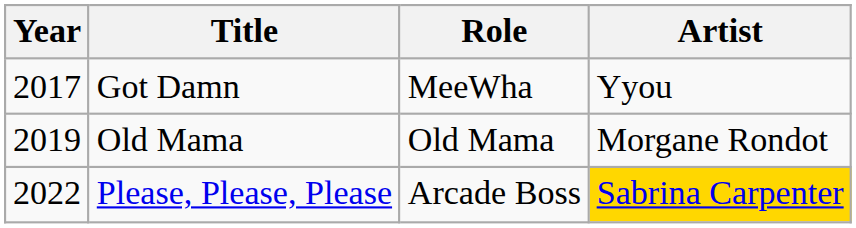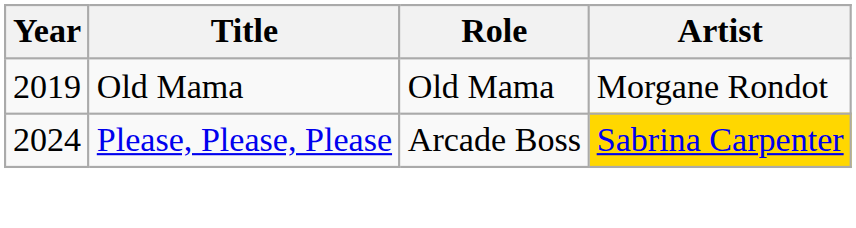- row: 2017 | Got Damn | MeeWha | Yyou
Please, Please, Please | Year: 2022 -> 2024
